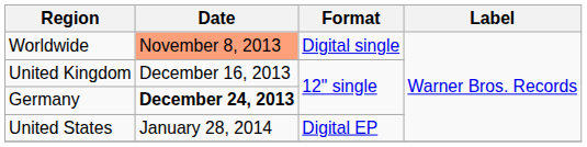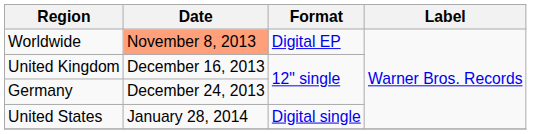Worldwide | Format: Digital single -> Digital EP
Germany | Date: bold -> normal
United States | Format: Digital EP -> Digital single
